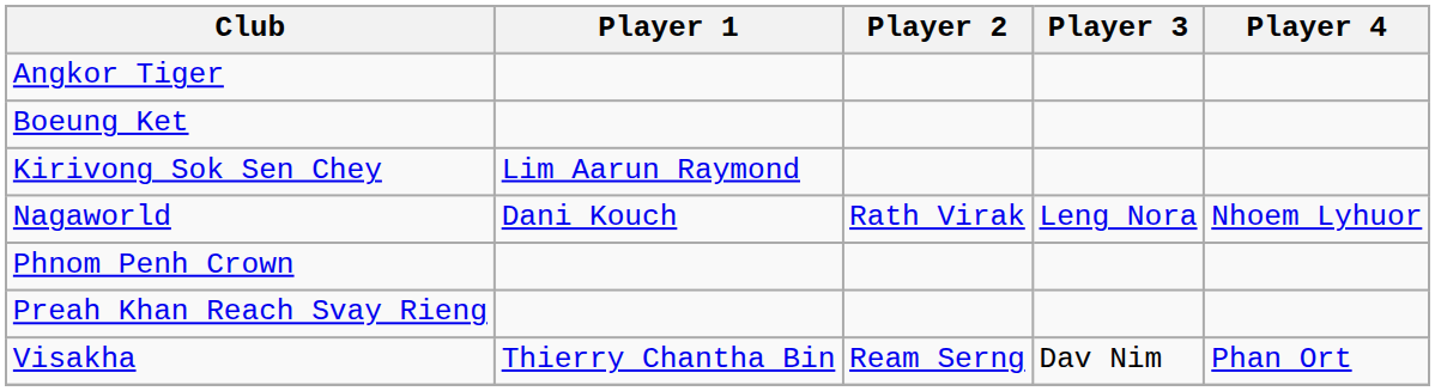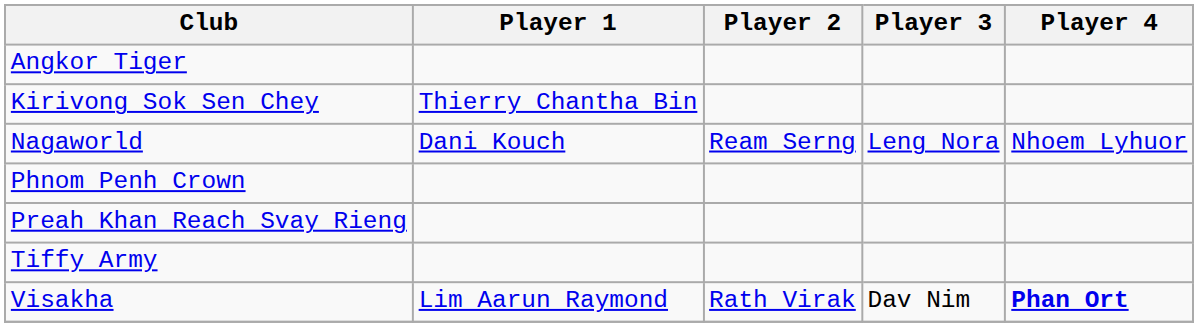- row: Boeung Ket
Kirivong Sok Sen Chey | Player 1: Lim Aarun Raymond -> Thierry Chantha Bin
Nagaworld | Player 2: Rath Virak -> Ream Serng
+ row: Tiffy Army
Visakha | Player 1: Thierry Chantha Bin -> Lim Aarun Raymond
Visakha | Player 2: Ream Serng -> Rath Virak
Visakha | Player 4: normal -> bold
